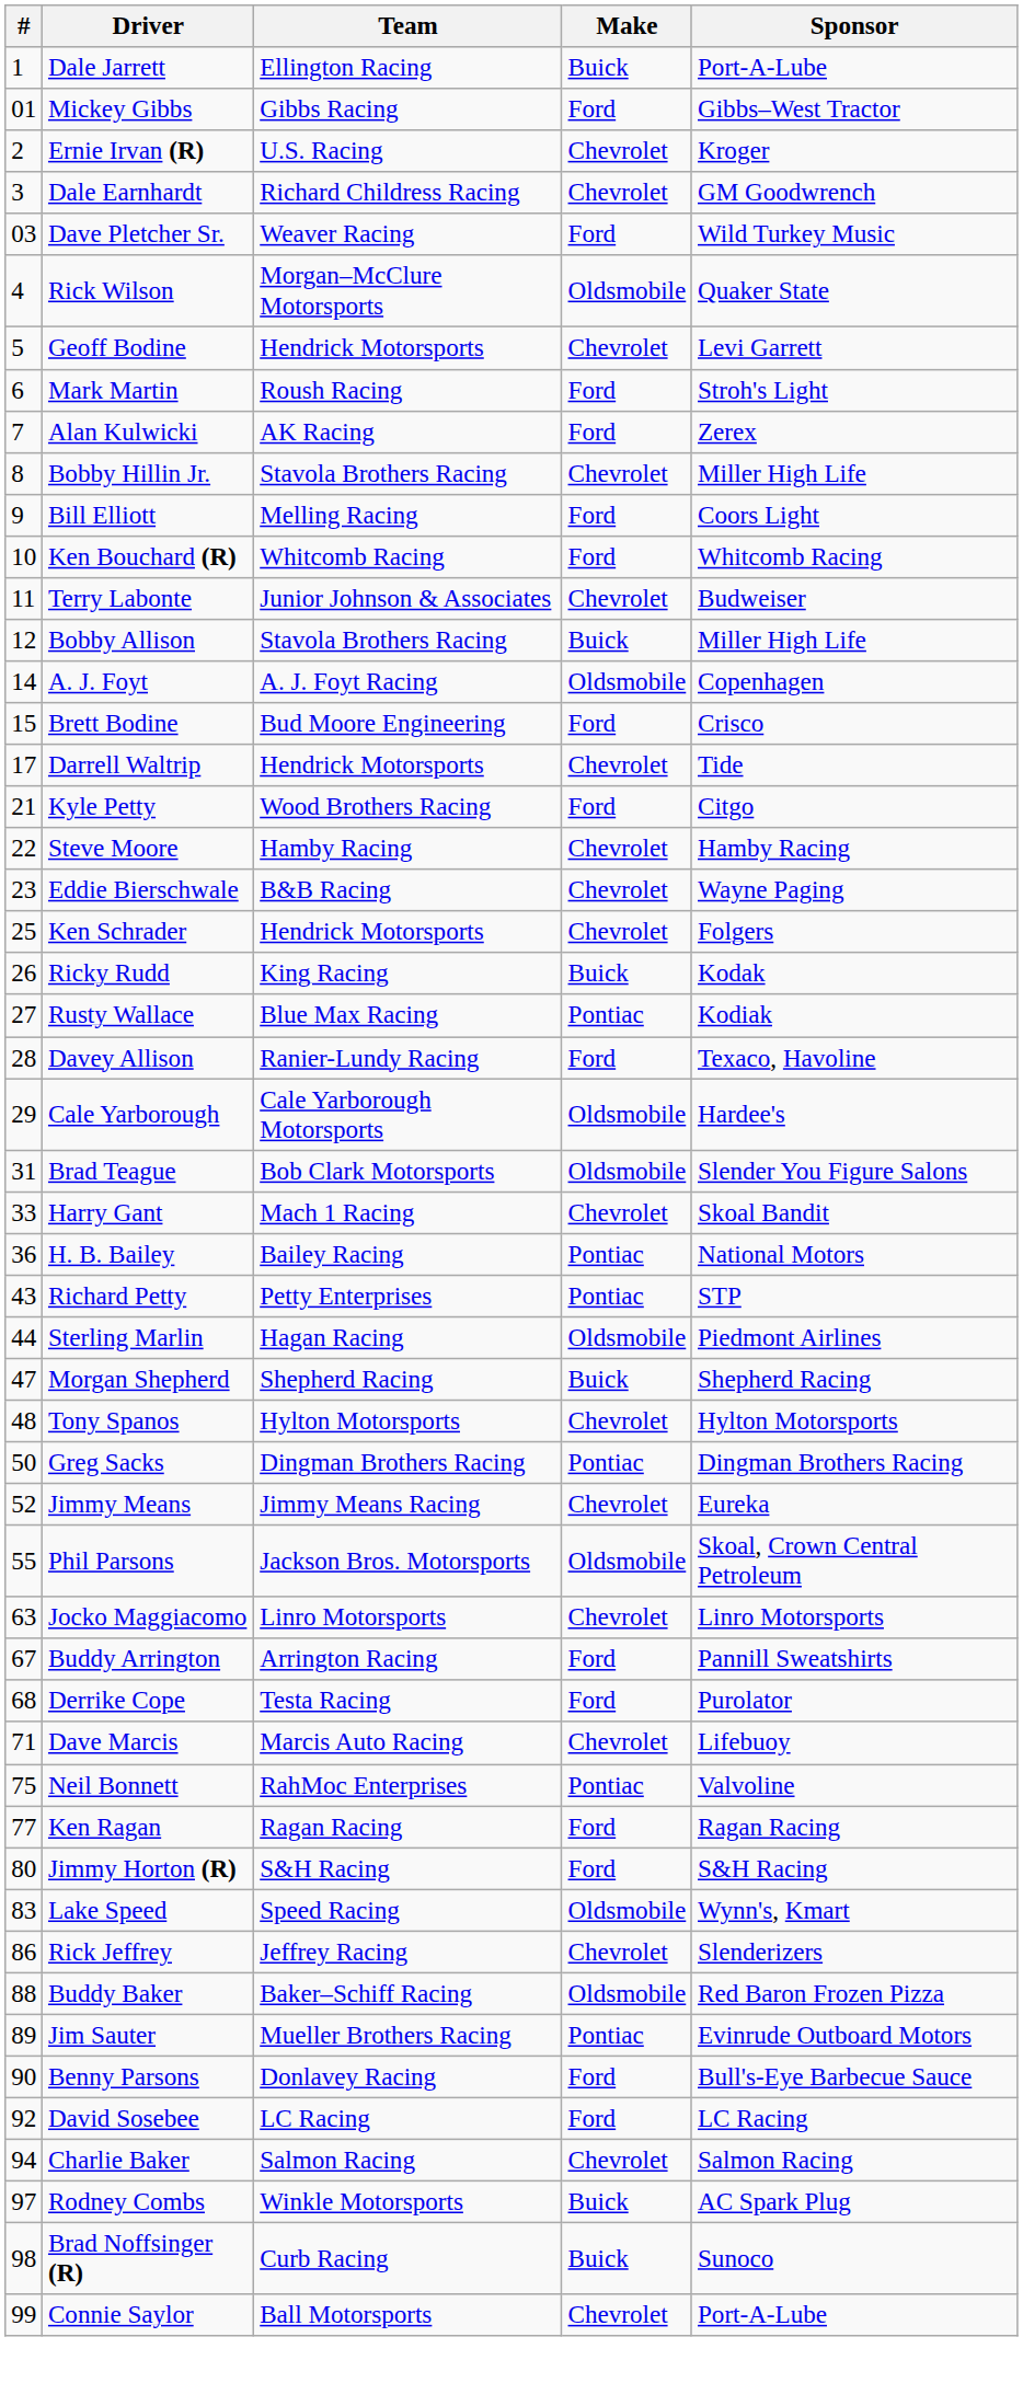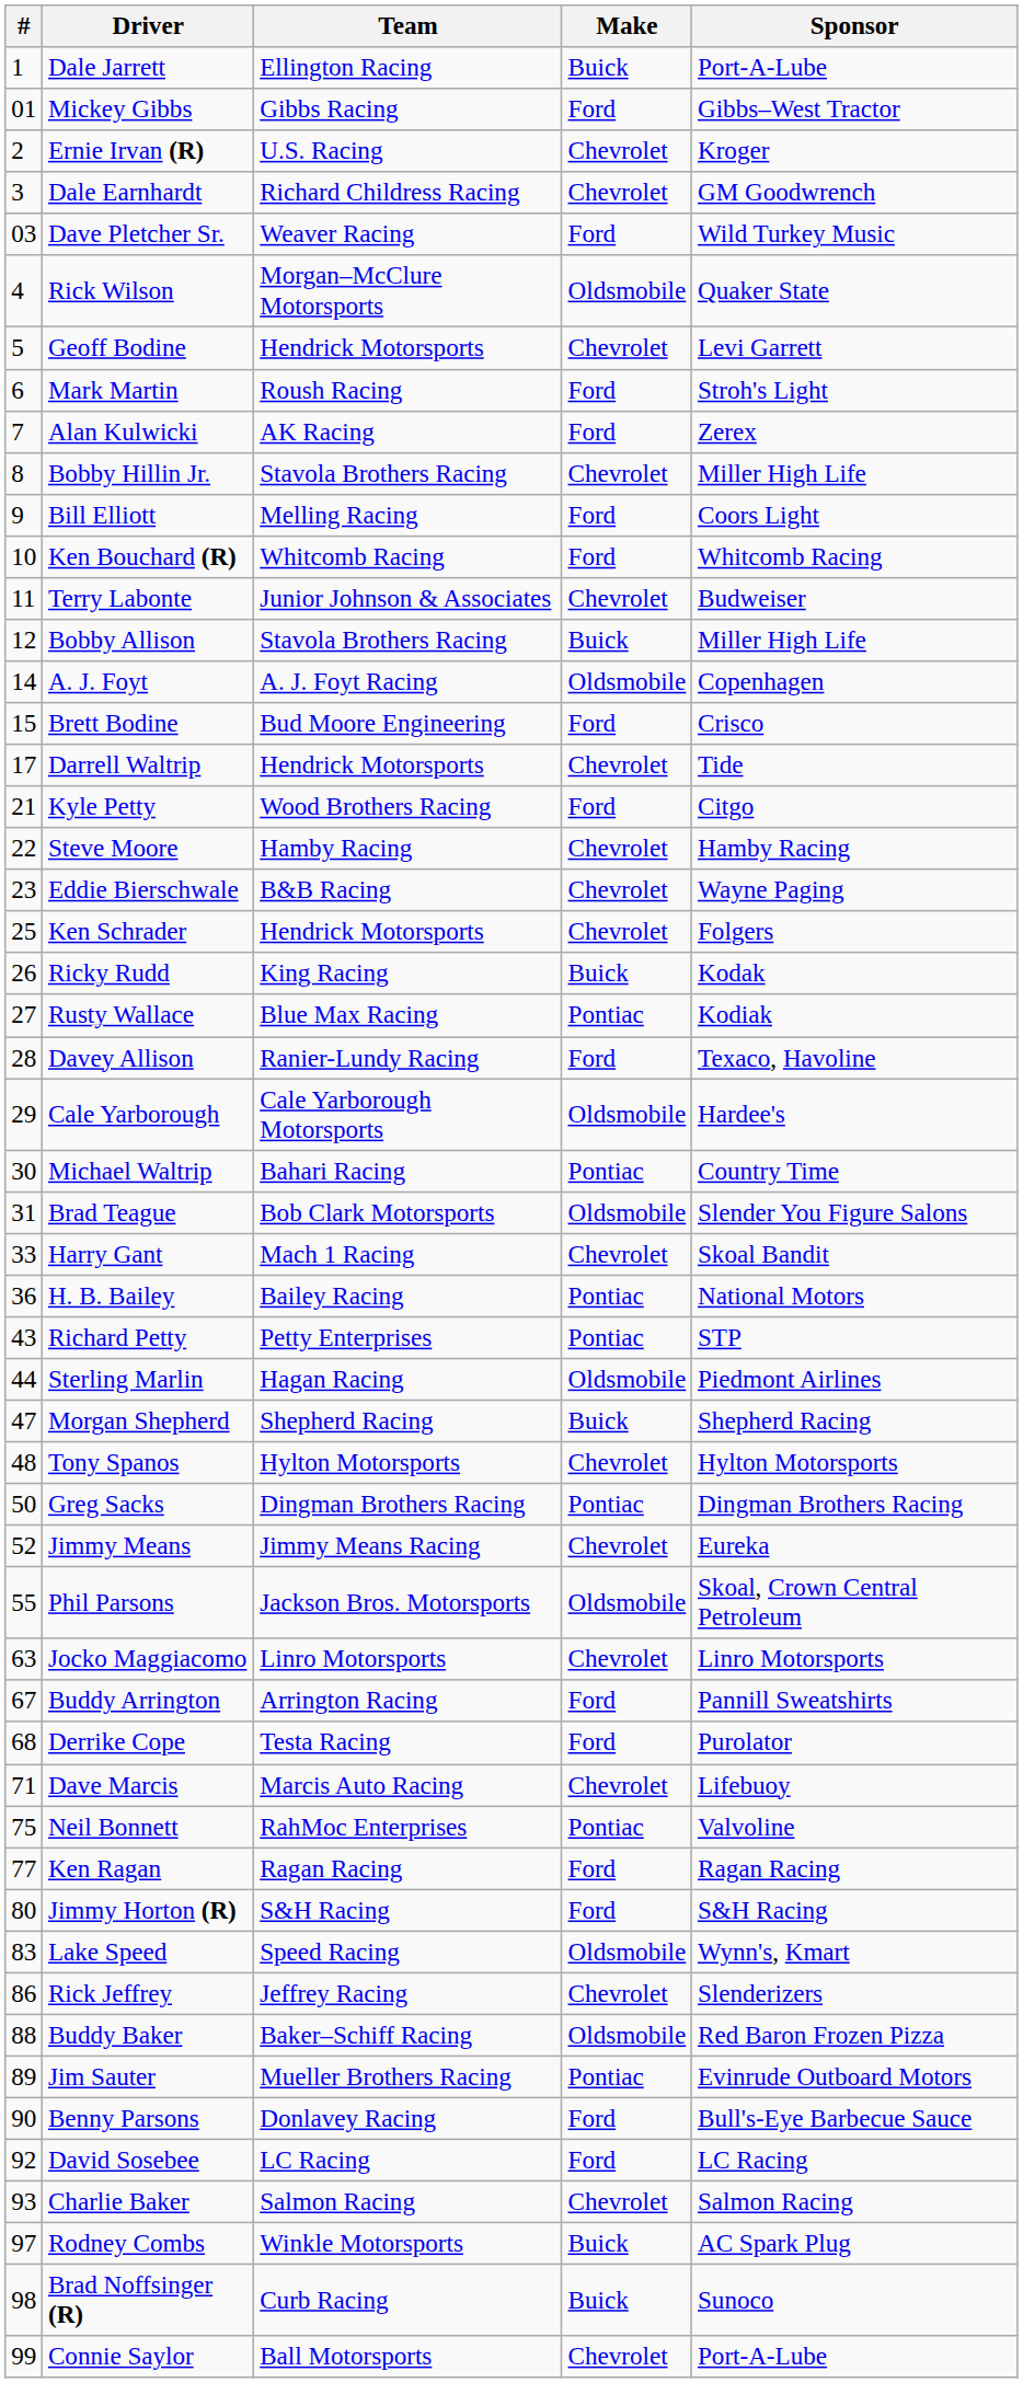+ row: 30 | Michael Waltrip | Bahari Racing | Pontiac | Country Time
Charlie Baker | #: 94 -> 93
